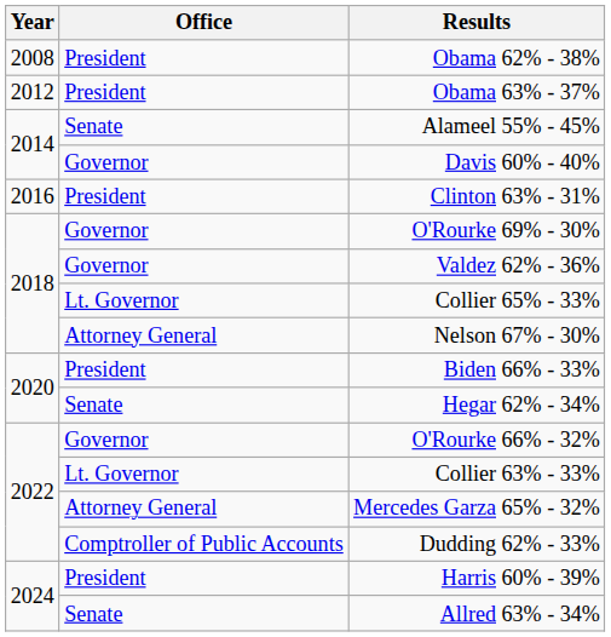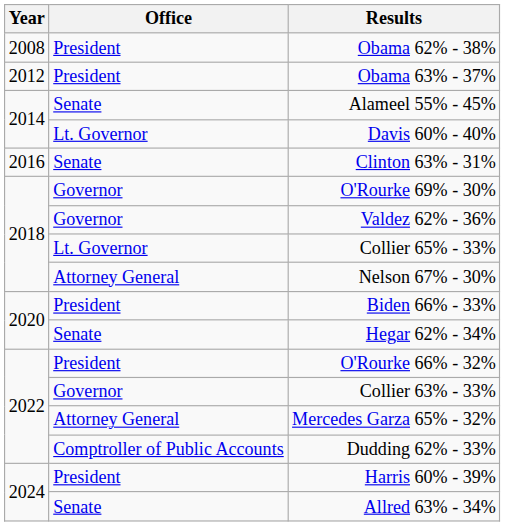Davis 60% - 40% | Office: Governor -> Lt. Governor
Clinton 63% - 31% | Office: President -> Senate
O'Rourke 66% - 32% | Office: Governor -> President
Collier 63% - 33% | Office: Lt. Governor -> Governor
